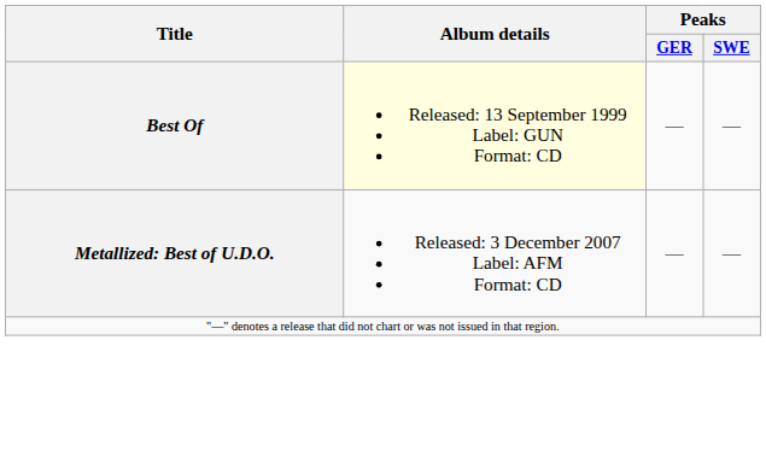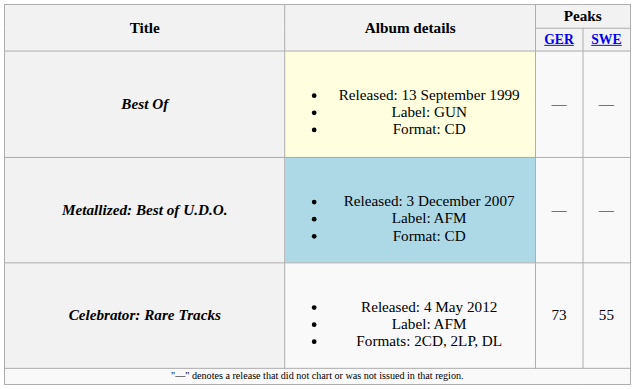Metallized: Best of U.D.O. | Album details: no background -> lightblue background
+ row: Celebrator: Rare Tracks | Released: 4 May 2012 Label: AFM Formats: 2CD, 2LP, DL | 73 | 55
